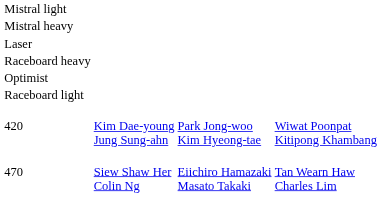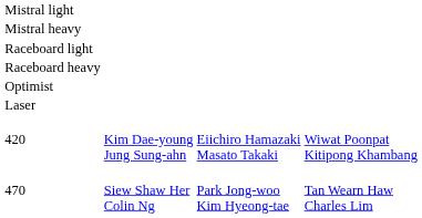rows swapped: Raceboard light <-> Laser
420 | column 3: Park Jong-woo Kim Hyeong-tae -> Eiichiro Hamazaki Masato Takaki
470 | column 3: Eiichiro Hamazaki Masato Takaki -> Park Jong-woo Kim Hyeong-tae
